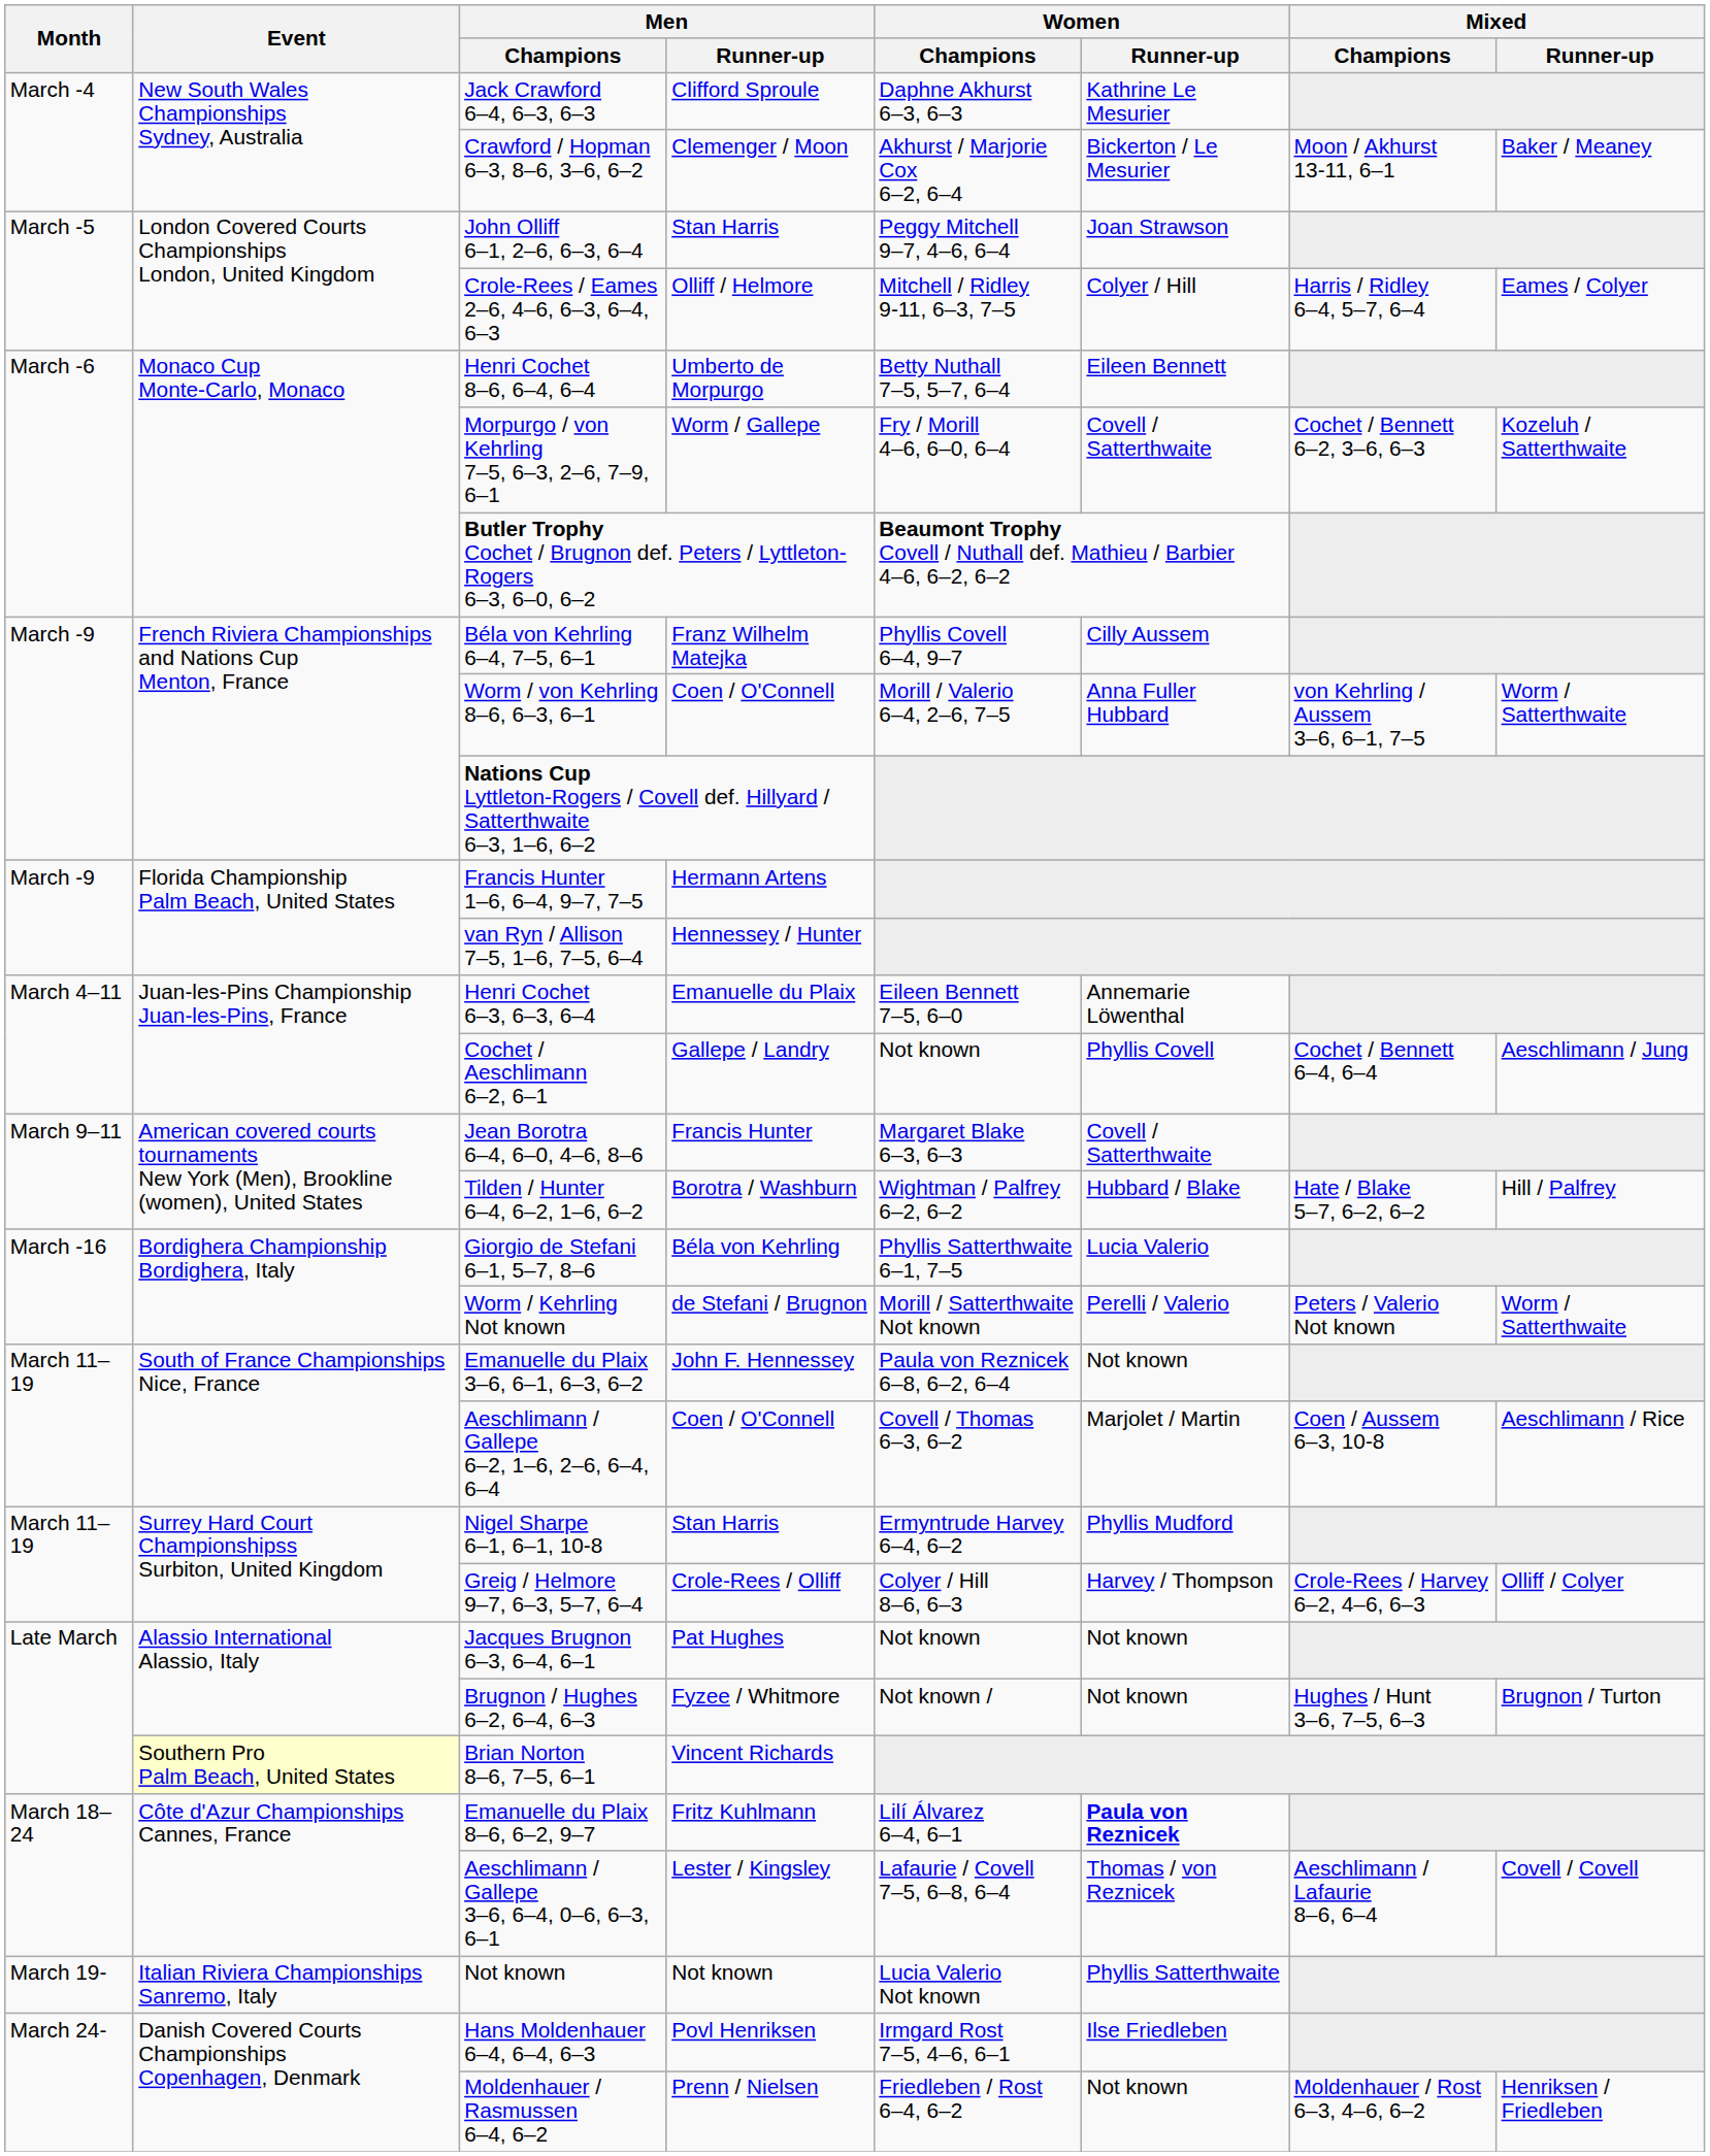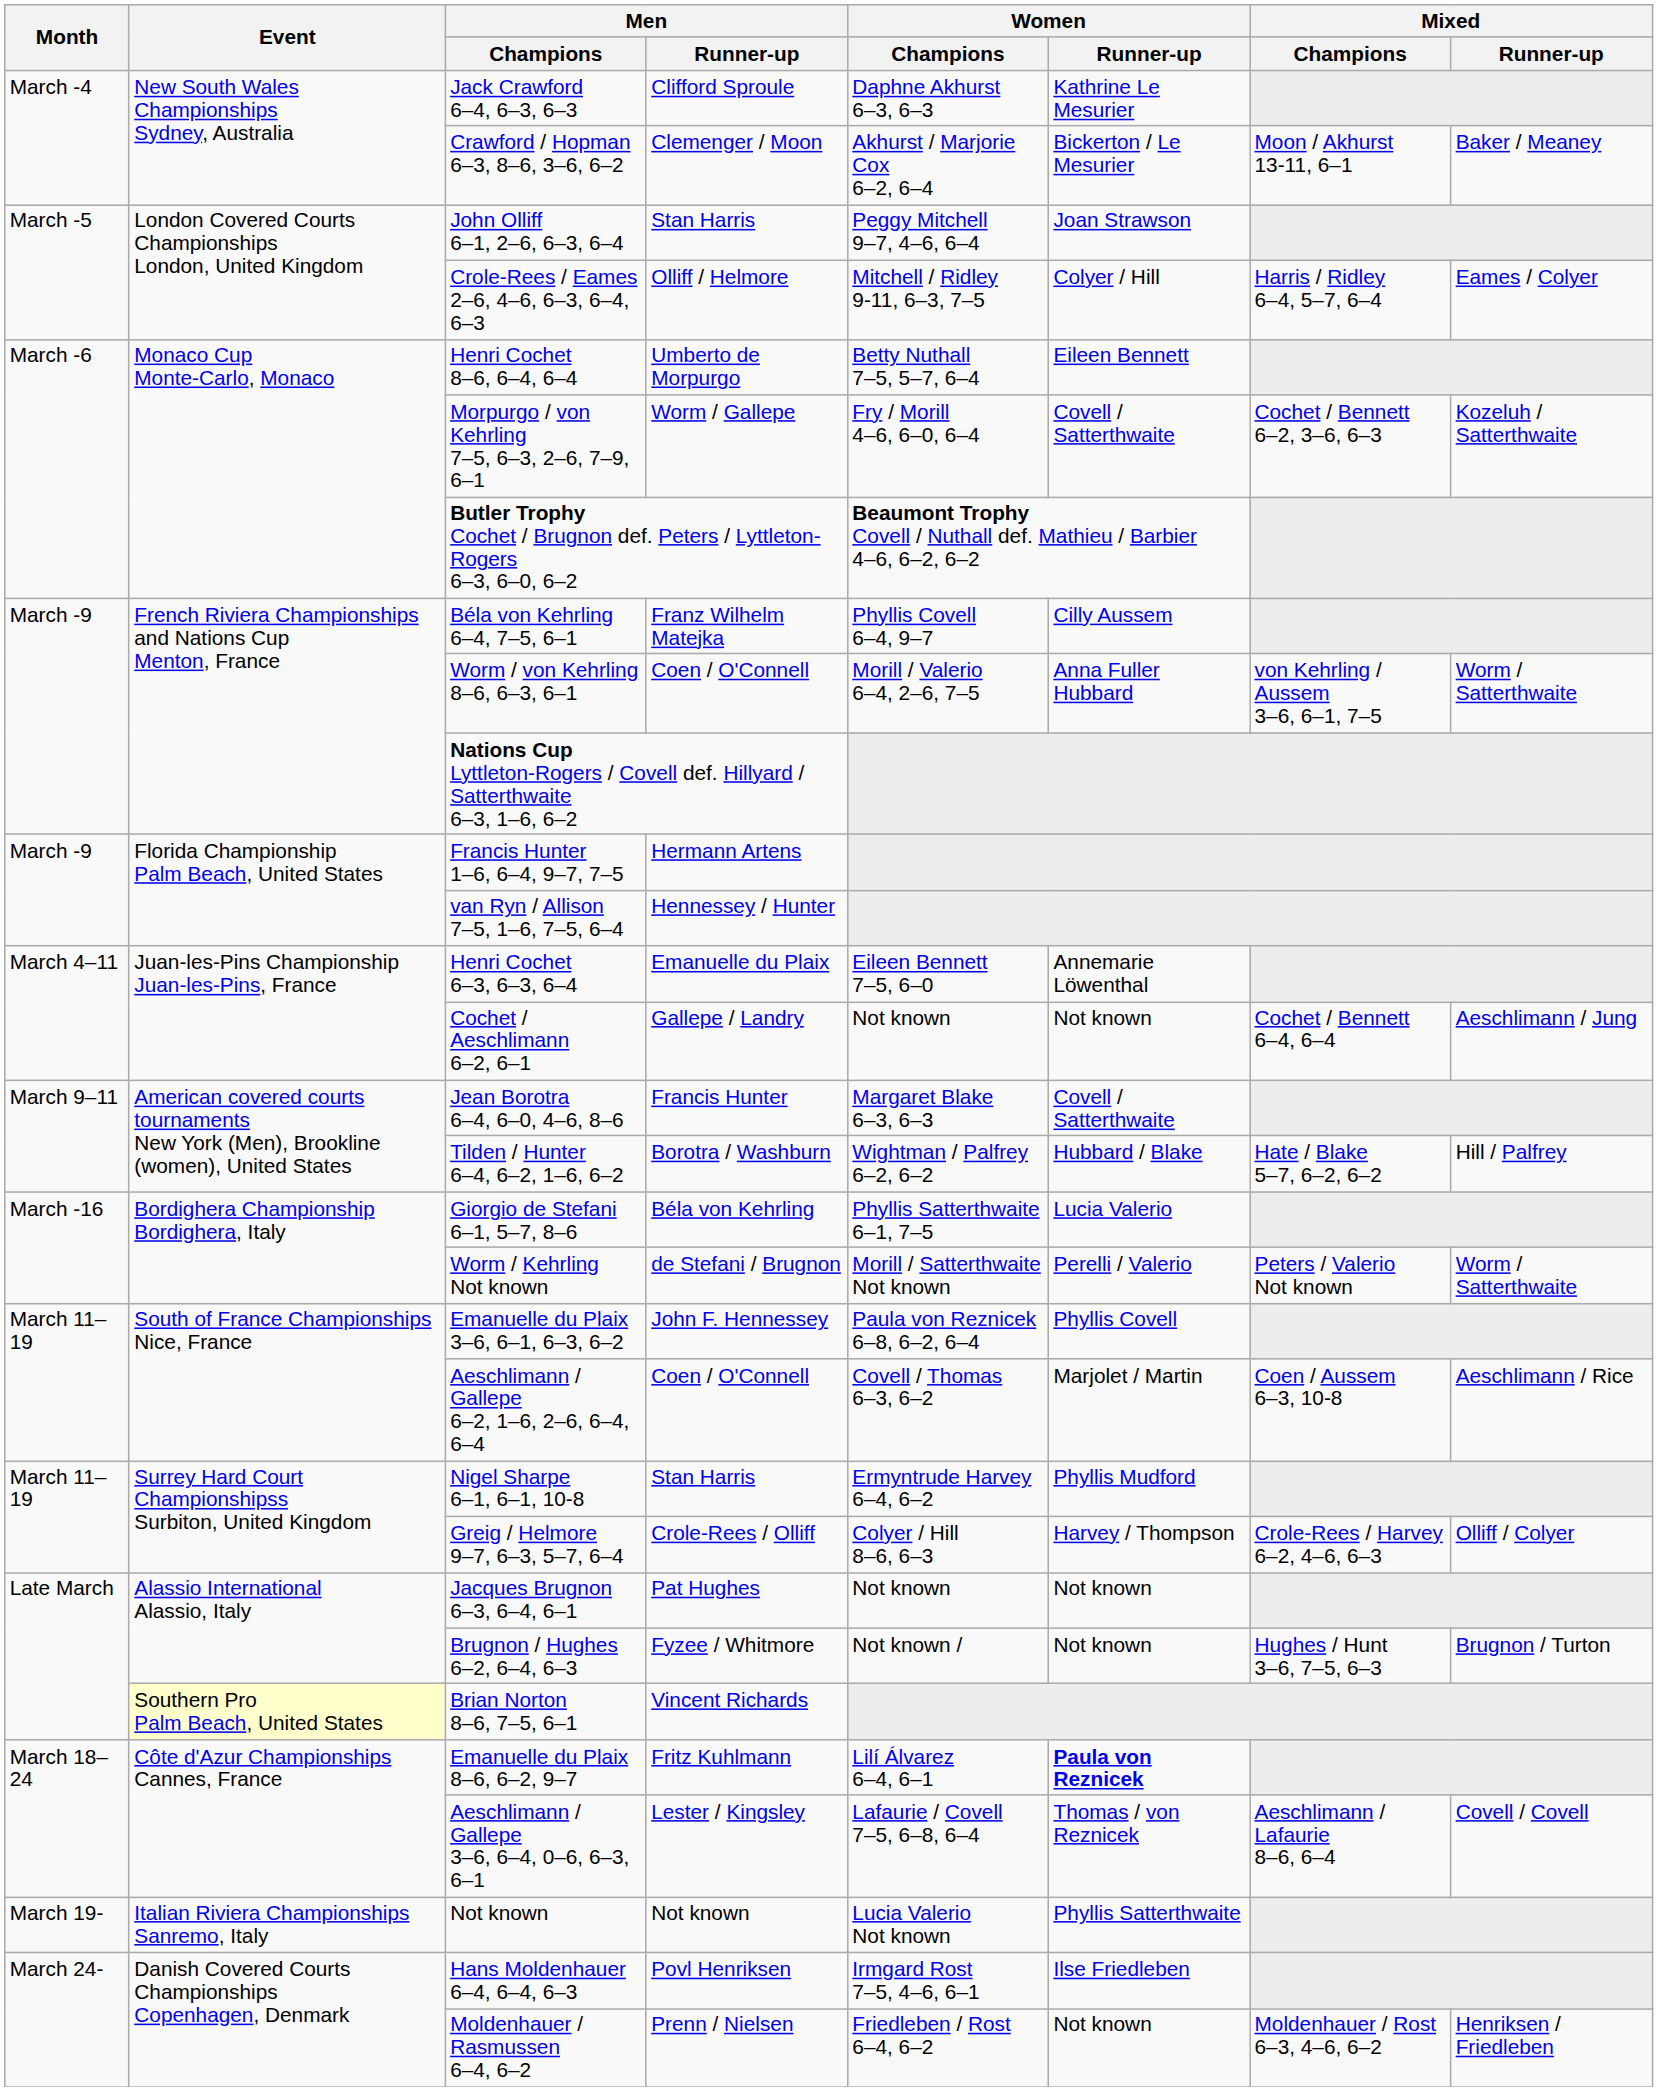Cochet / Aeschlimann 6–2, 6–1 | Women / Runner-up: Phyllis Covell -> Not known
Emanuelle du Plaix 3–6, 6–1, 6–3, 6–2 | Women / Runner-up: Not known -> Phyllis Covell
